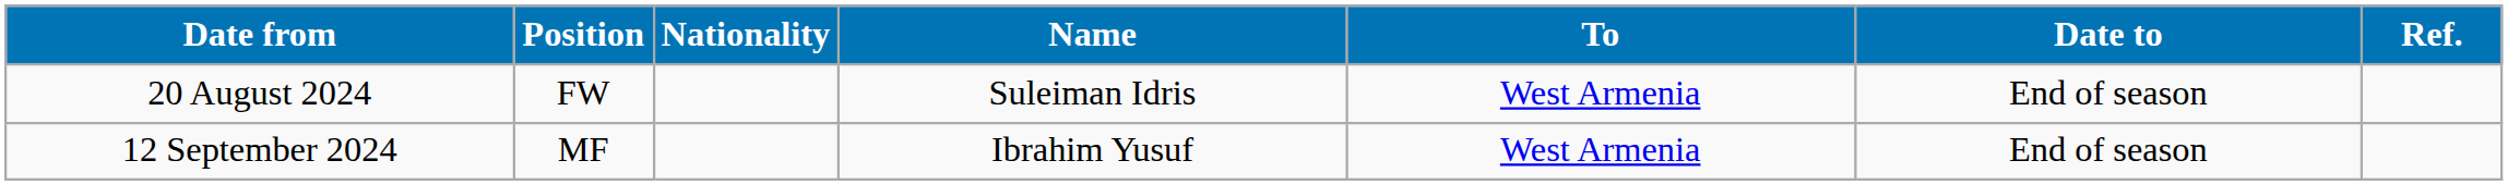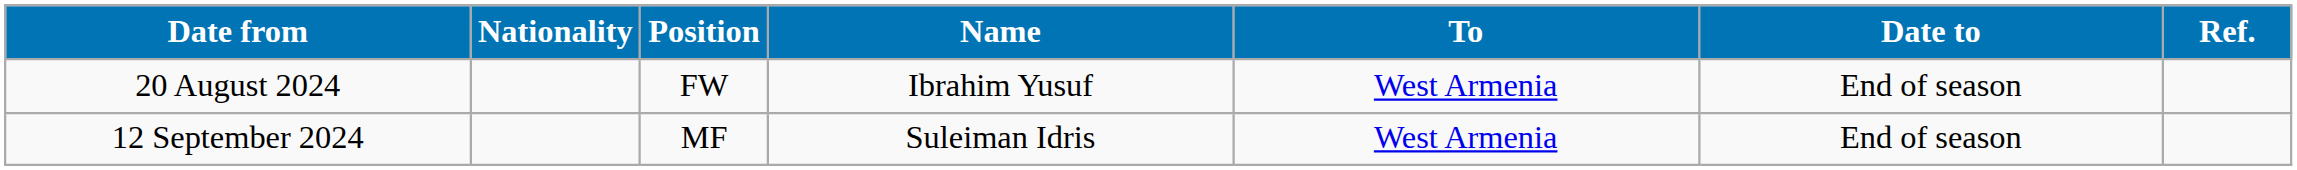columns swapped: Position <-> Nationality
20 August 2024 | Name: Suleiman Idris -> Ibrahim Yusuf
12 September 2024 | Name: Ibrahim Yusuf -> Suleiman Idris
